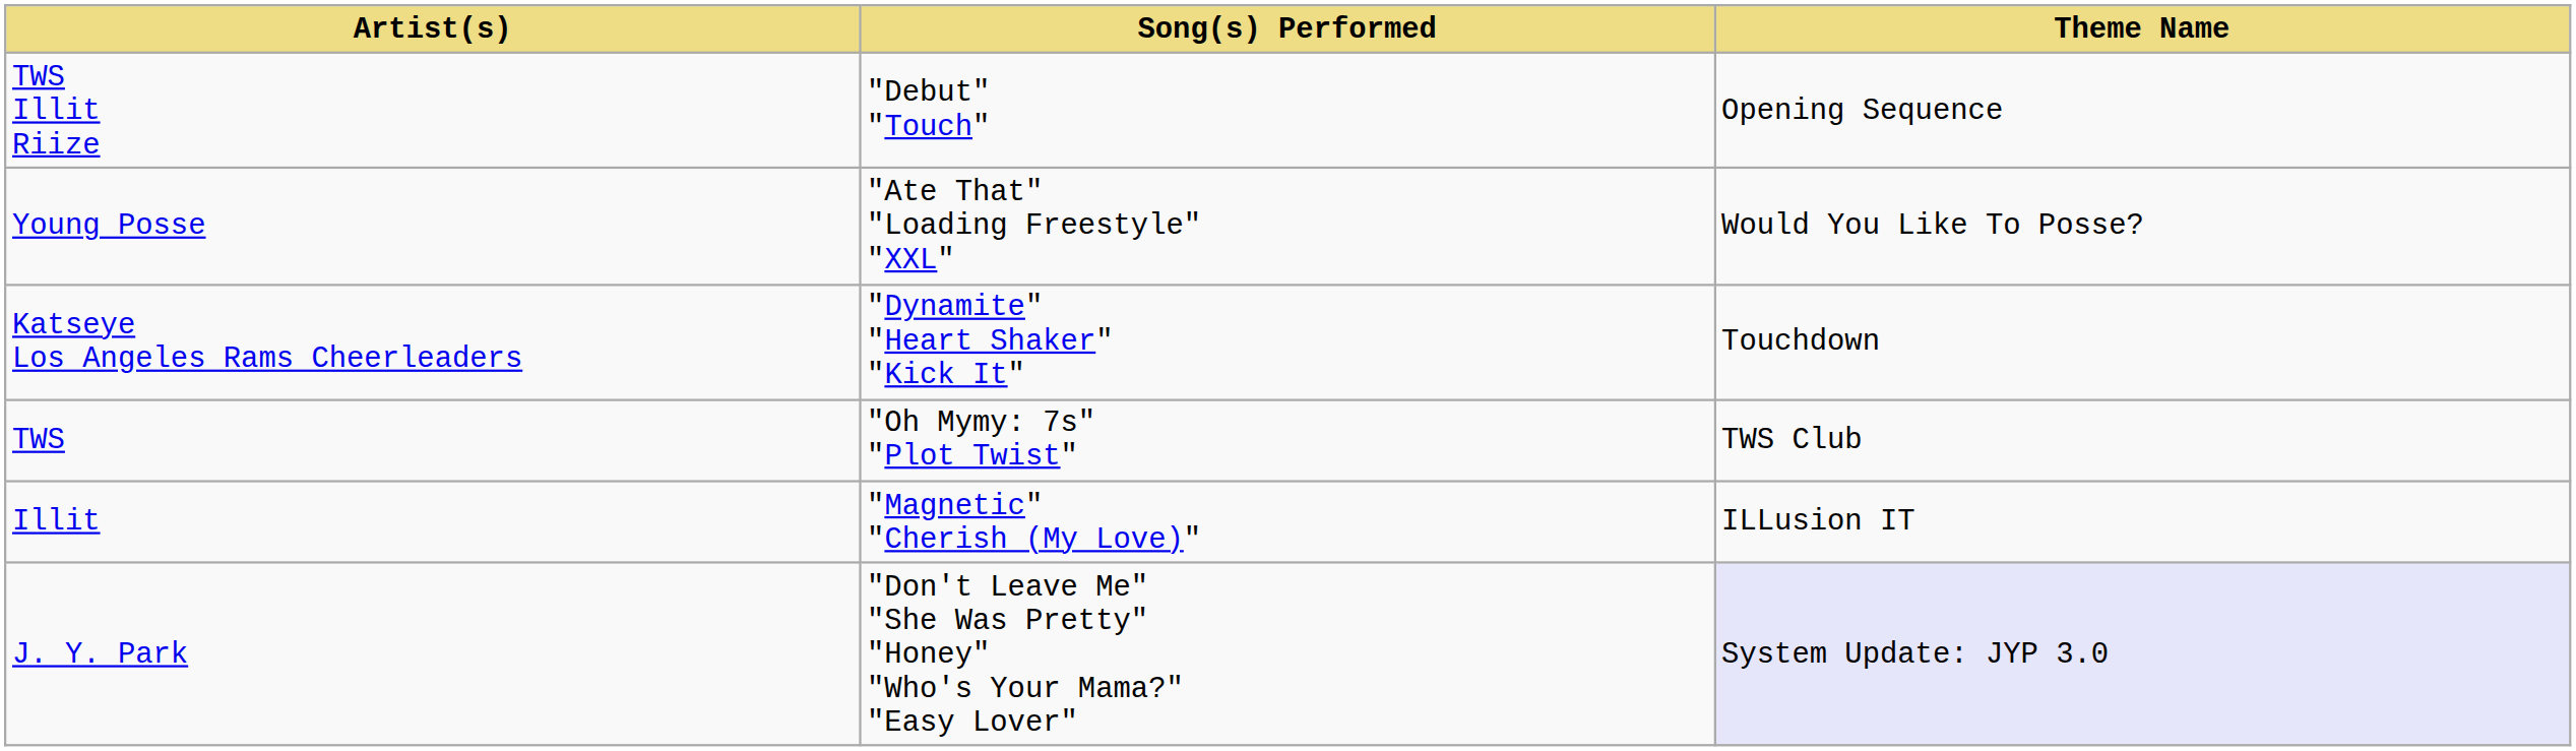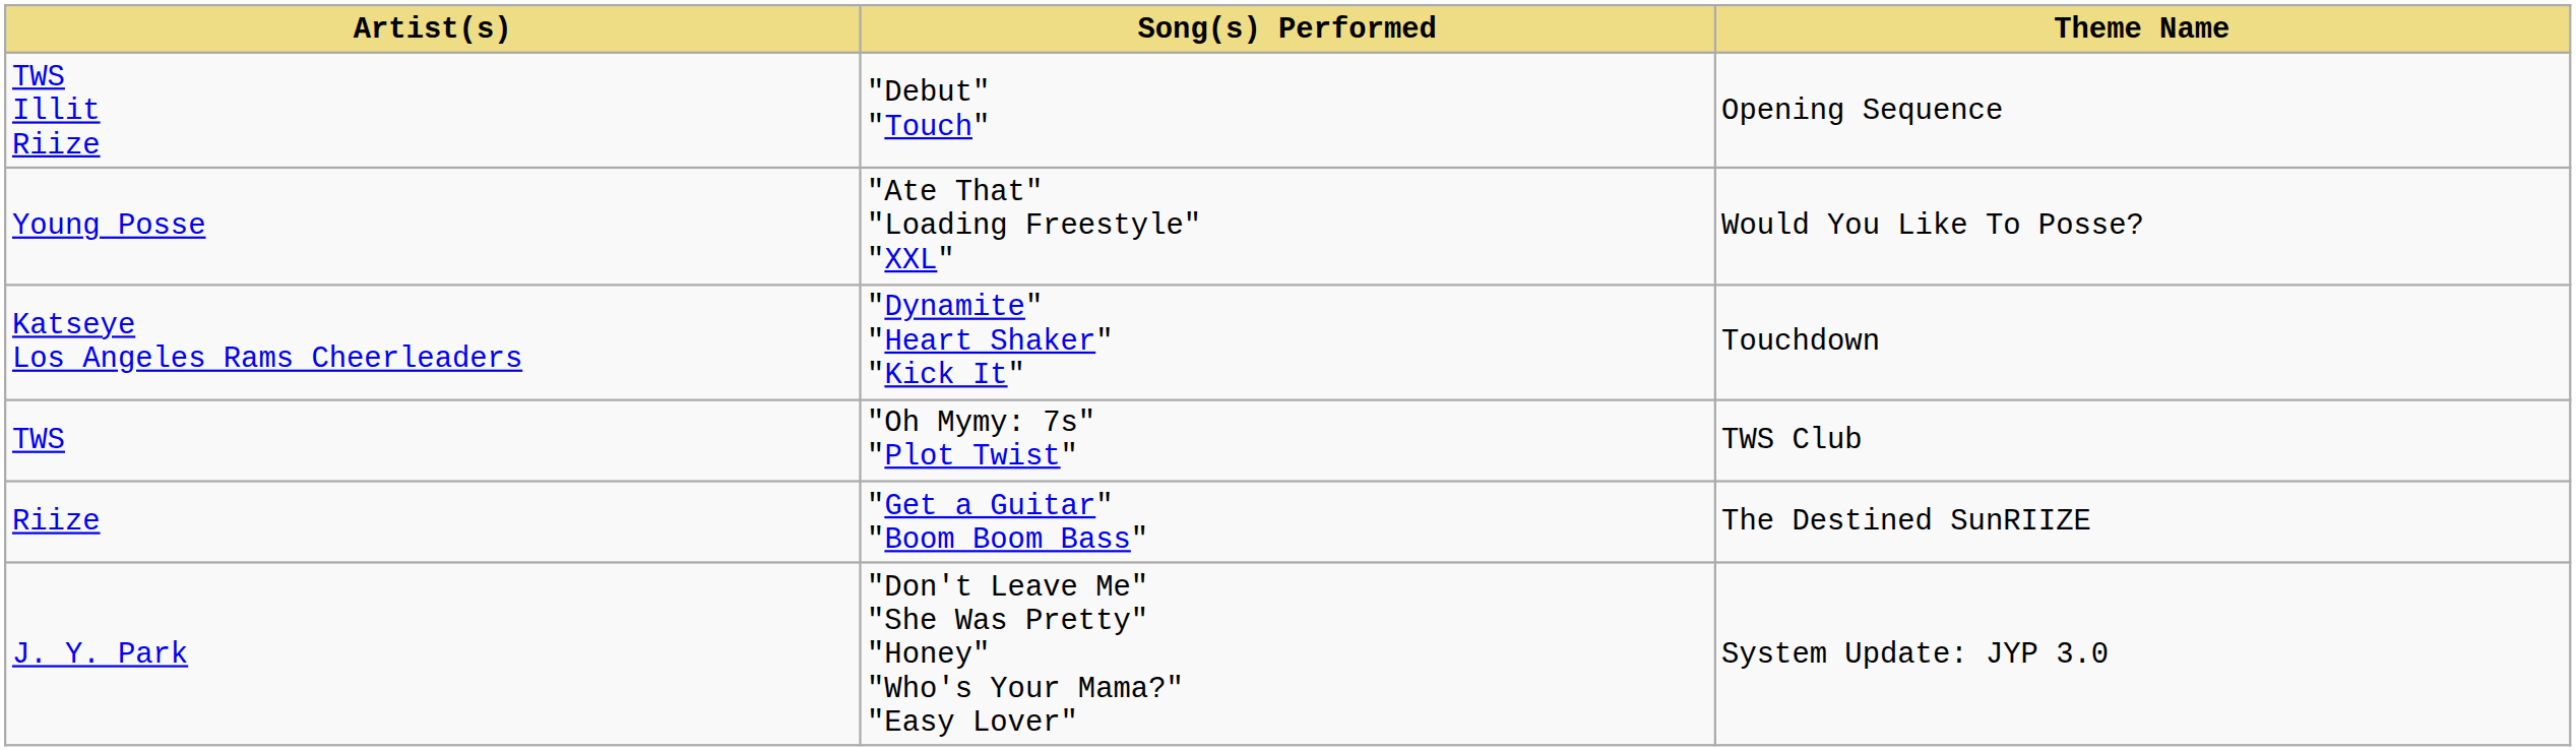- row: Illit | "Magnetic" "Cherish (My Love)" | ILLusion IT
+ row: Riize | "Get a Guitar" "Boom Boom Bass" | The Destined SunRIIZE
J. Y. Park | Theme Name: lavender background -> no background
